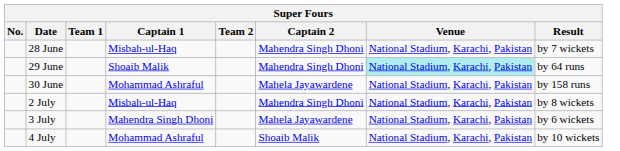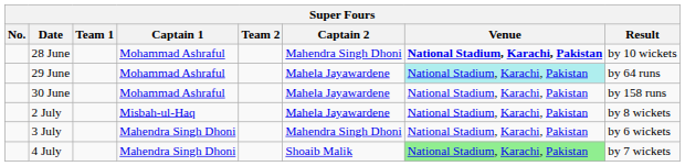28 June | Captain 1: Misbah-ul-Haq -> Mohammad Ashraful
28 June | Venue: normal -> bold
28 June | Result: by 7 wickets -> by 10 wickets
29 June | Captain 1: Shoaib Malik -> Mohammad Ashraful
29 June | Captain 2: Mahendra Singh Dhoni -> Mahela Jayawardene
2 July | Captain 2: Mahendra Singh Dhoni -> Mahela Jayawardene
3 July | Captain 2: Mahela Jayawardene -> Mahendra Singh Dhoni
4 July | Captain 1: Mohammad Ashraful -> Mahendra Singh Dhoni
4 July | Venue: no background -> lightgreen background
4 July | Result: by 10 wickets -> by 7 wickets
